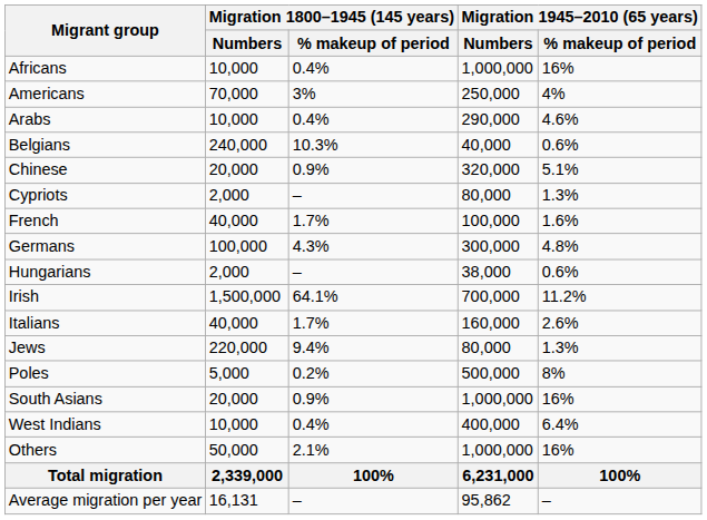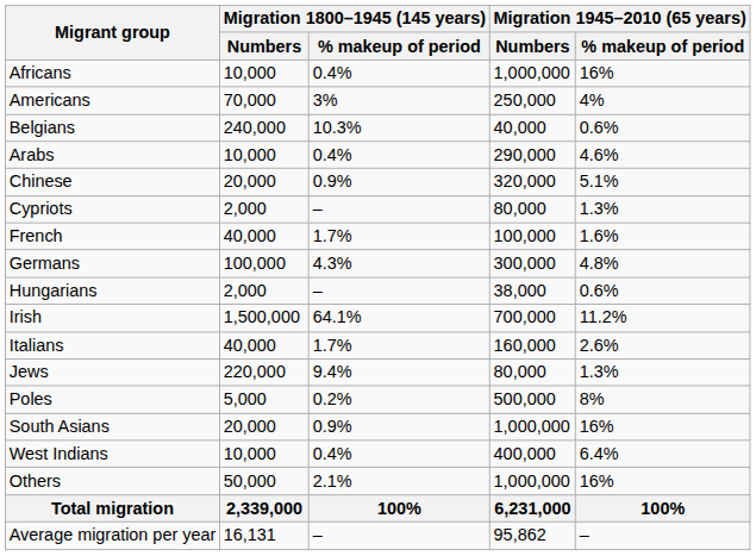rows swapped: Arabs <-> Belgians
